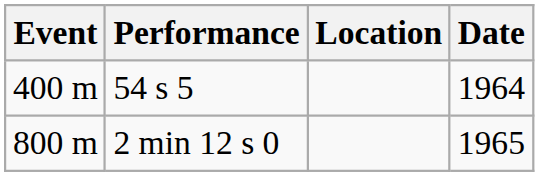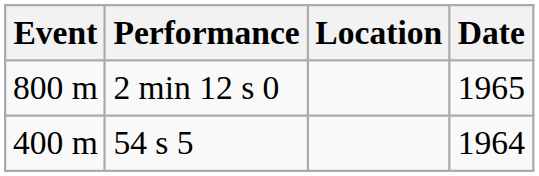rows swapped: 54 s 5 <-> 2 min 12 s 0
